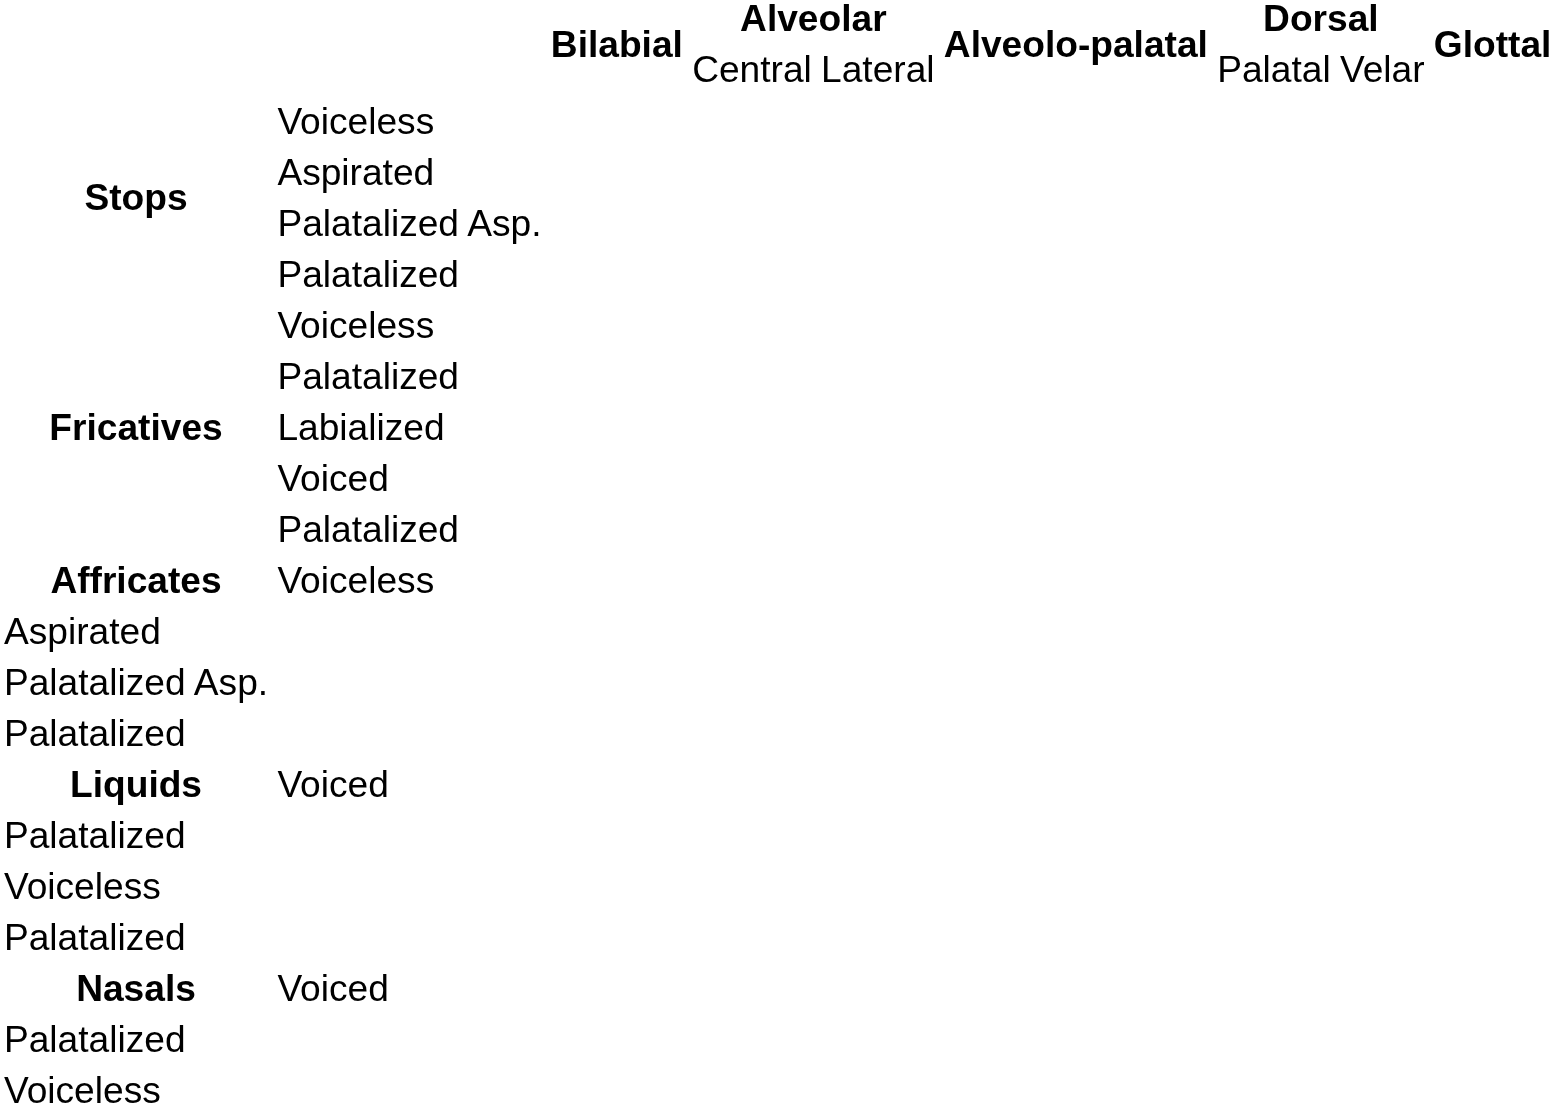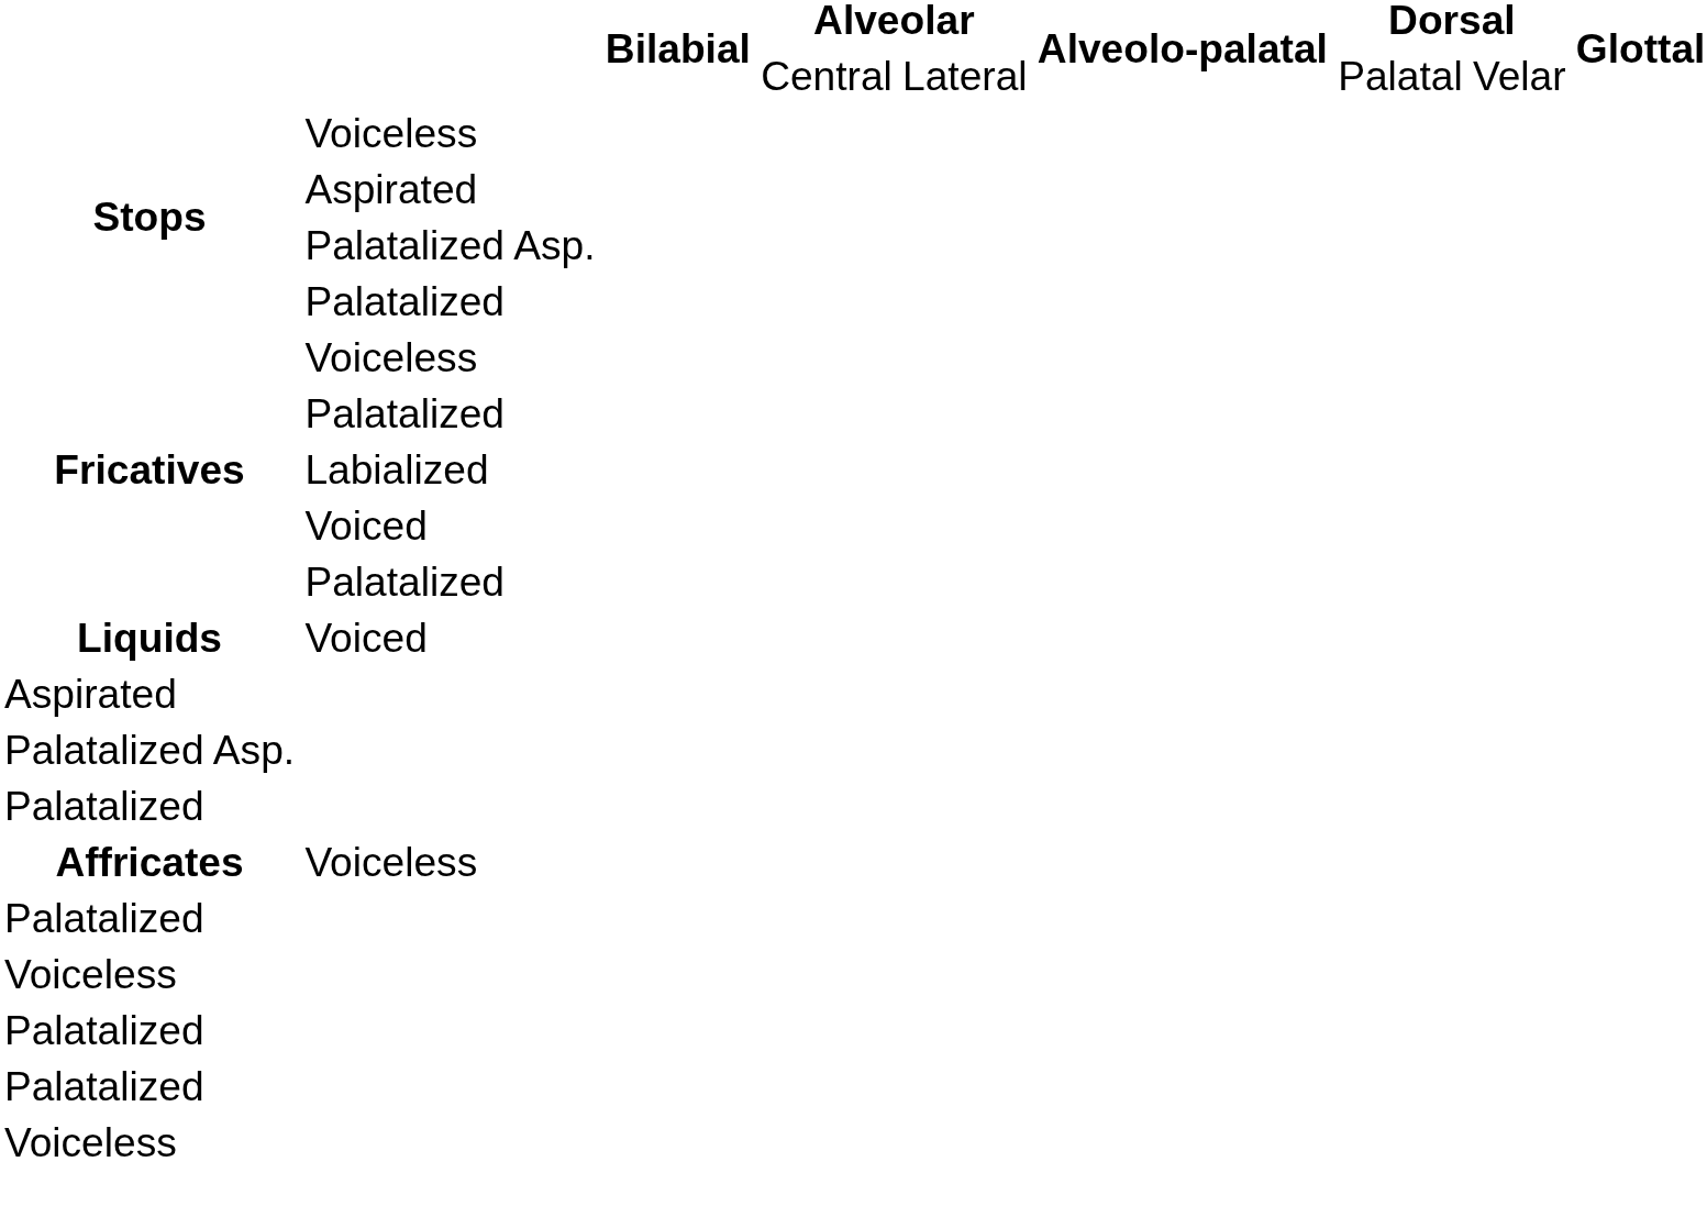rows swapped: Affricates <-> Liquids
- row: Nasals | Voiced
